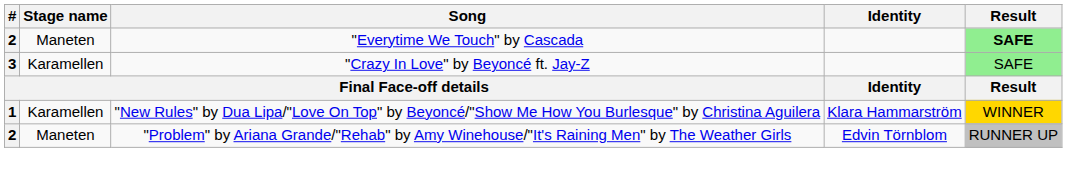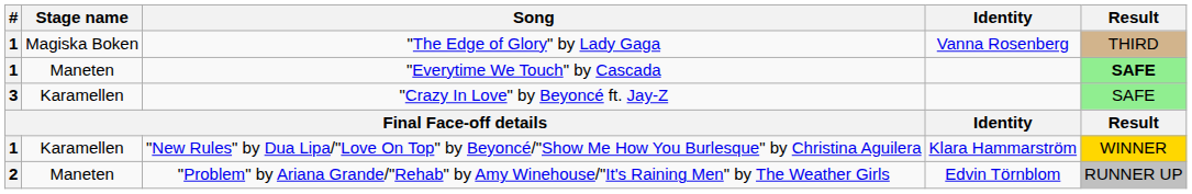+ row: 1 | Magiska Boken | "The Edge of Glory" by Lady Gaga | Vanna Rosenberg | THIRD
"Everytime We Touch" by Cascada | #: 2 -> 1
